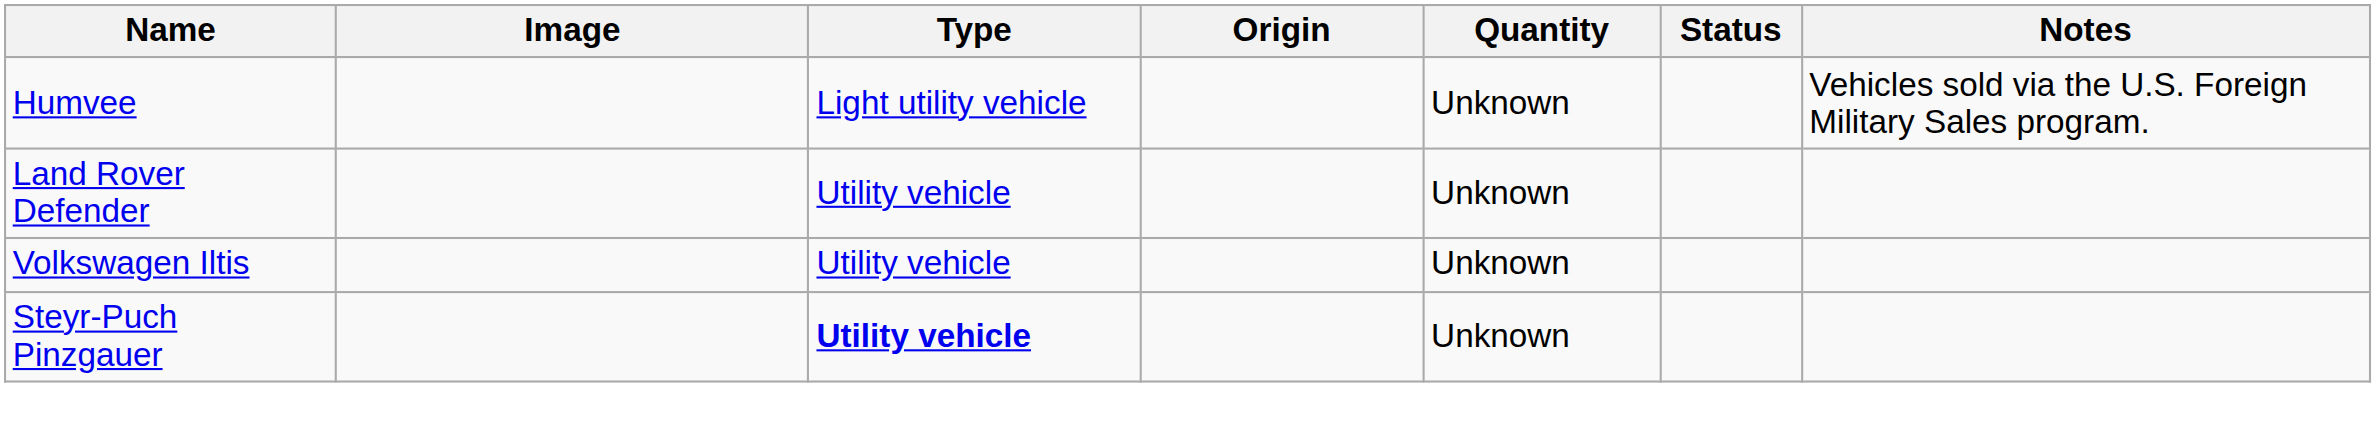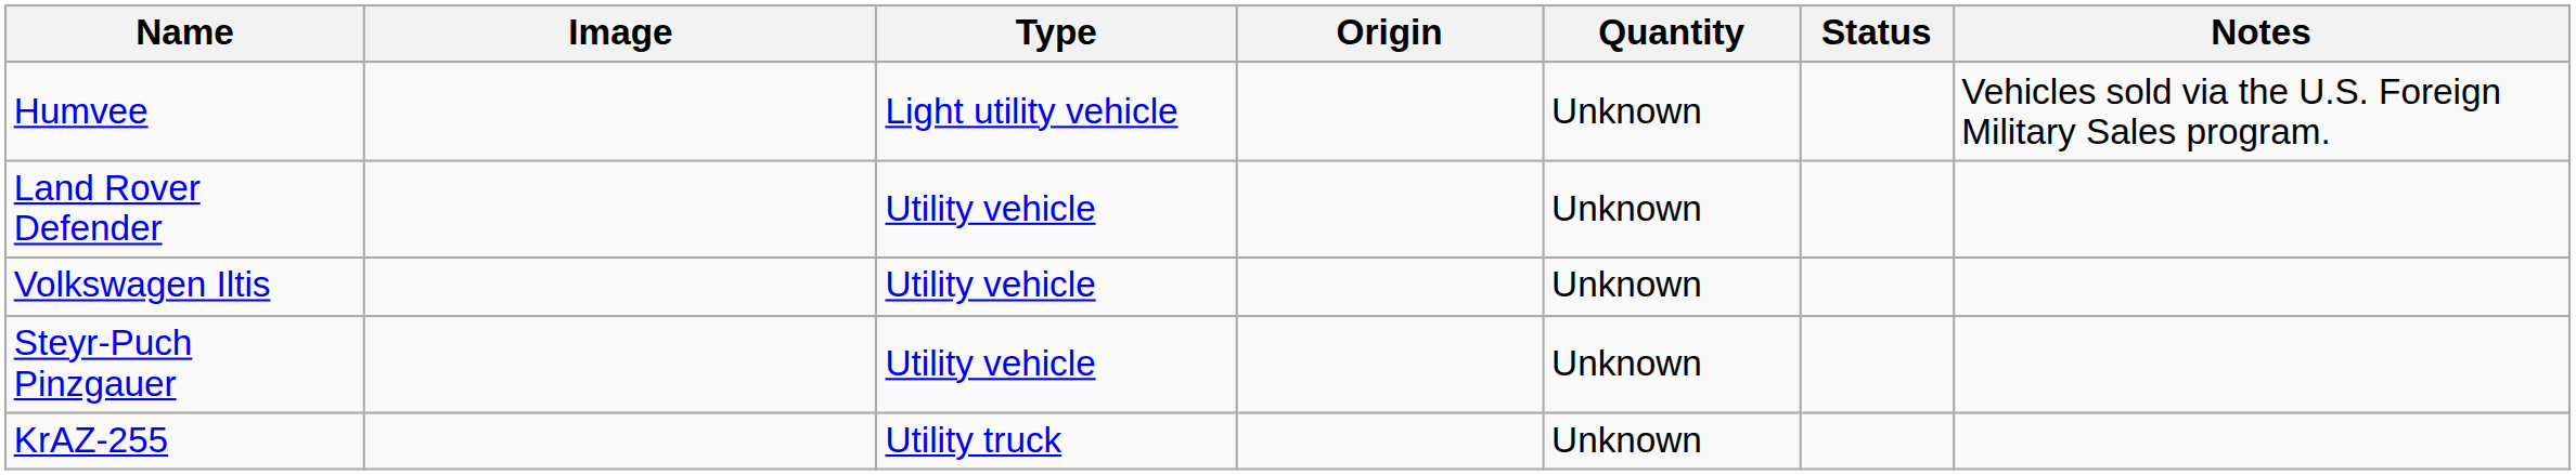Steyr-Puch Pinzgauer | Type: bold -> normal
+ row: KrAZ-255 | Utility truck | Unknown
